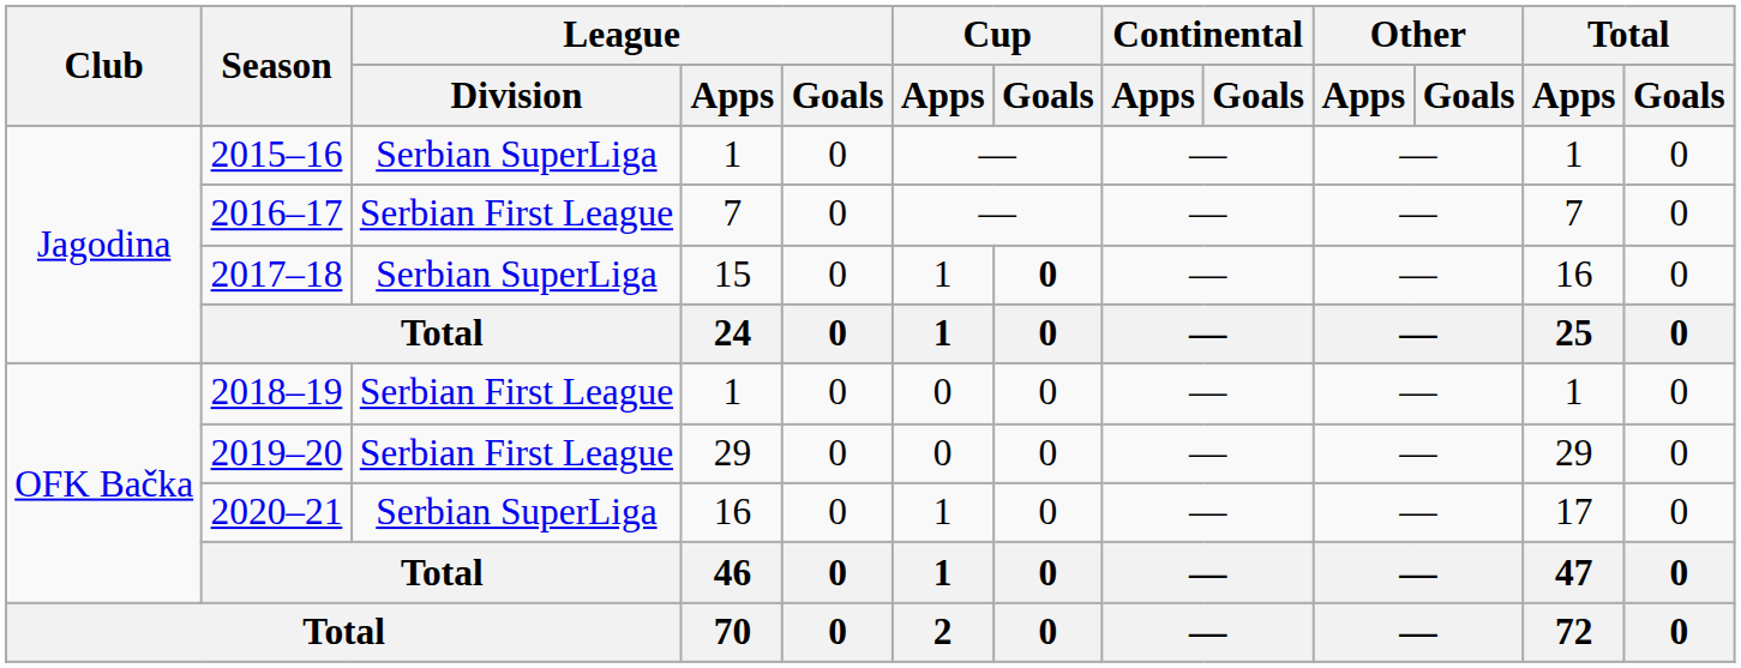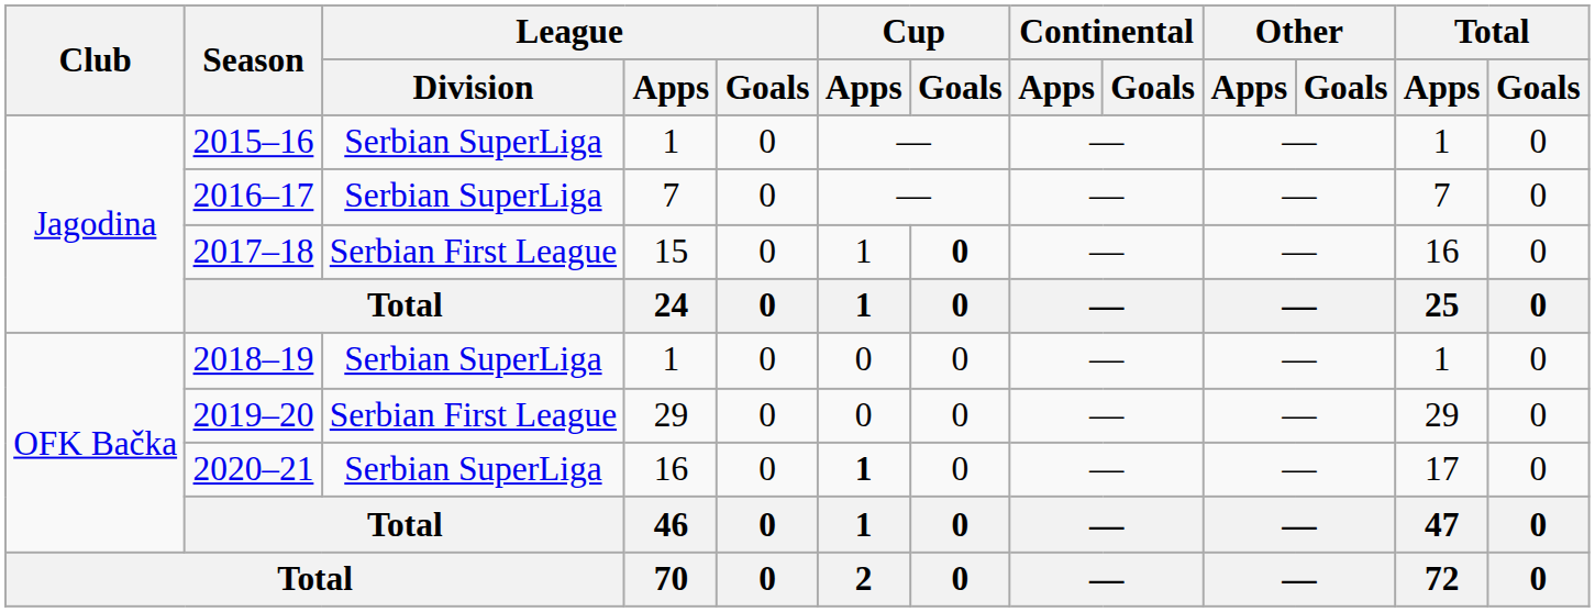2016–17 | League / Division: Serbian First League -> Serbian SuperLiga
2017–18 | League / Division: Serbian SuperLiga -> Serbian First League
2018–19 | League / Division: Serbian First League -> Serbian SuperLiga
2020–21 | Cup / Apps: normal -> bold
